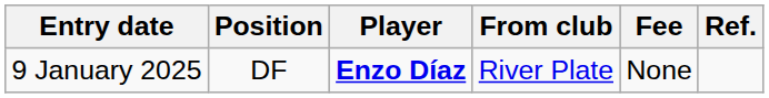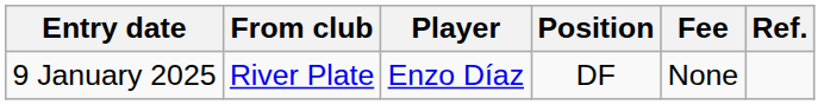columns swapped: Position <-> From club
9 January 2025 | Player: bold -> normal
